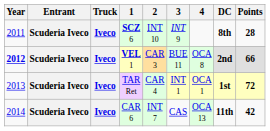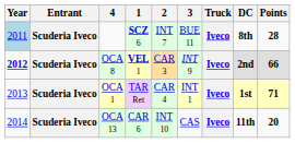columns swapped: Truck <-> 4
SCZ 6 | Year: no background -> lightblue background
SCZ 6 | 2: INT 10 -> INT 7
SCZ 6 | 3: INT 9 -> BUE 11
VEL 1 | 3: BUE 11 -> INT 9
TAR Ret | Points: 72 -> 71
CAR 6 | 2: INT 7 -> INT 10
CAR 6 | Points: 42 -> 20
